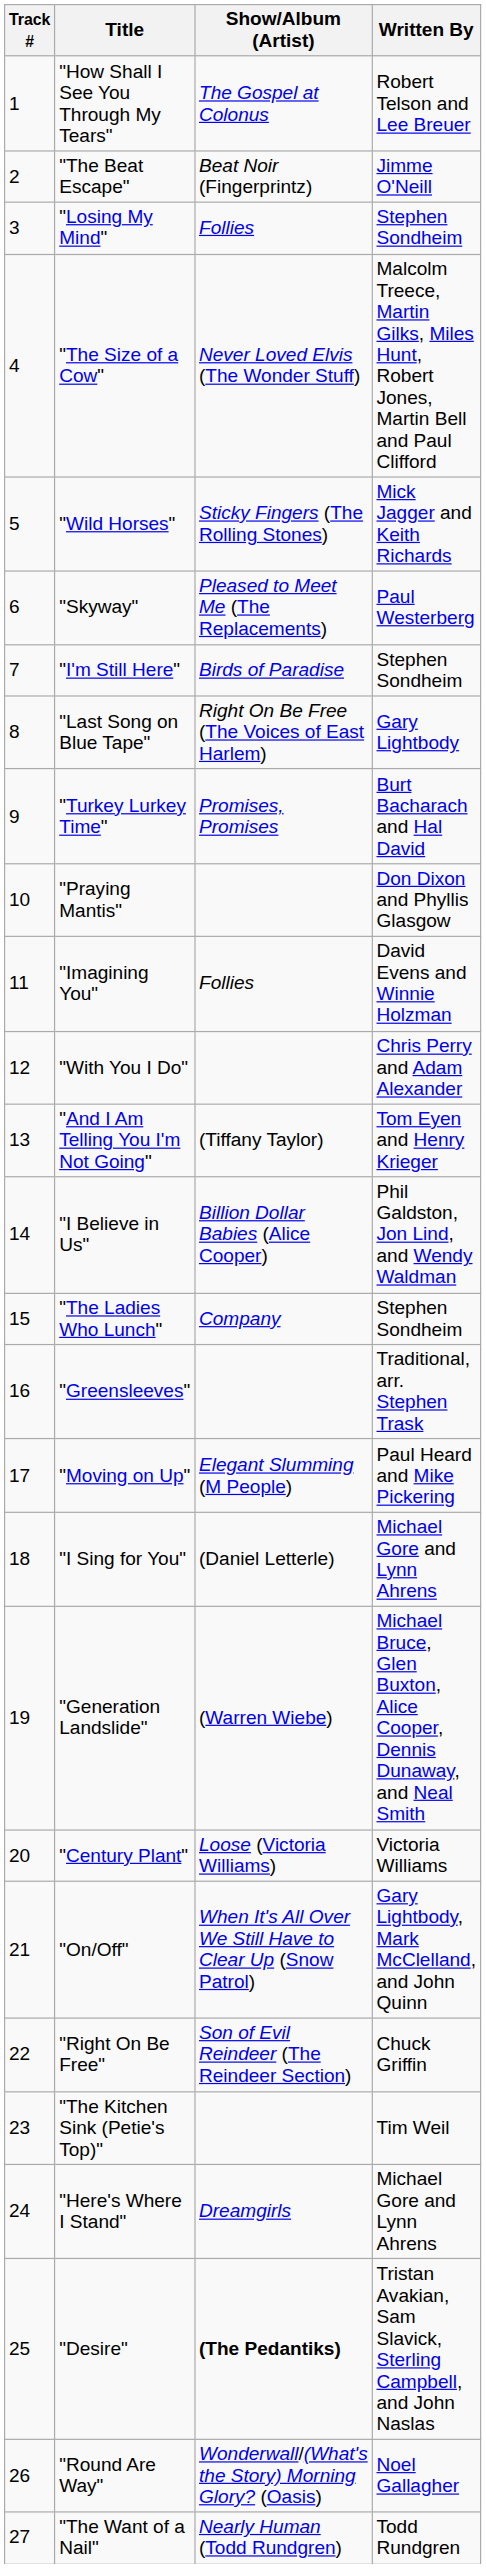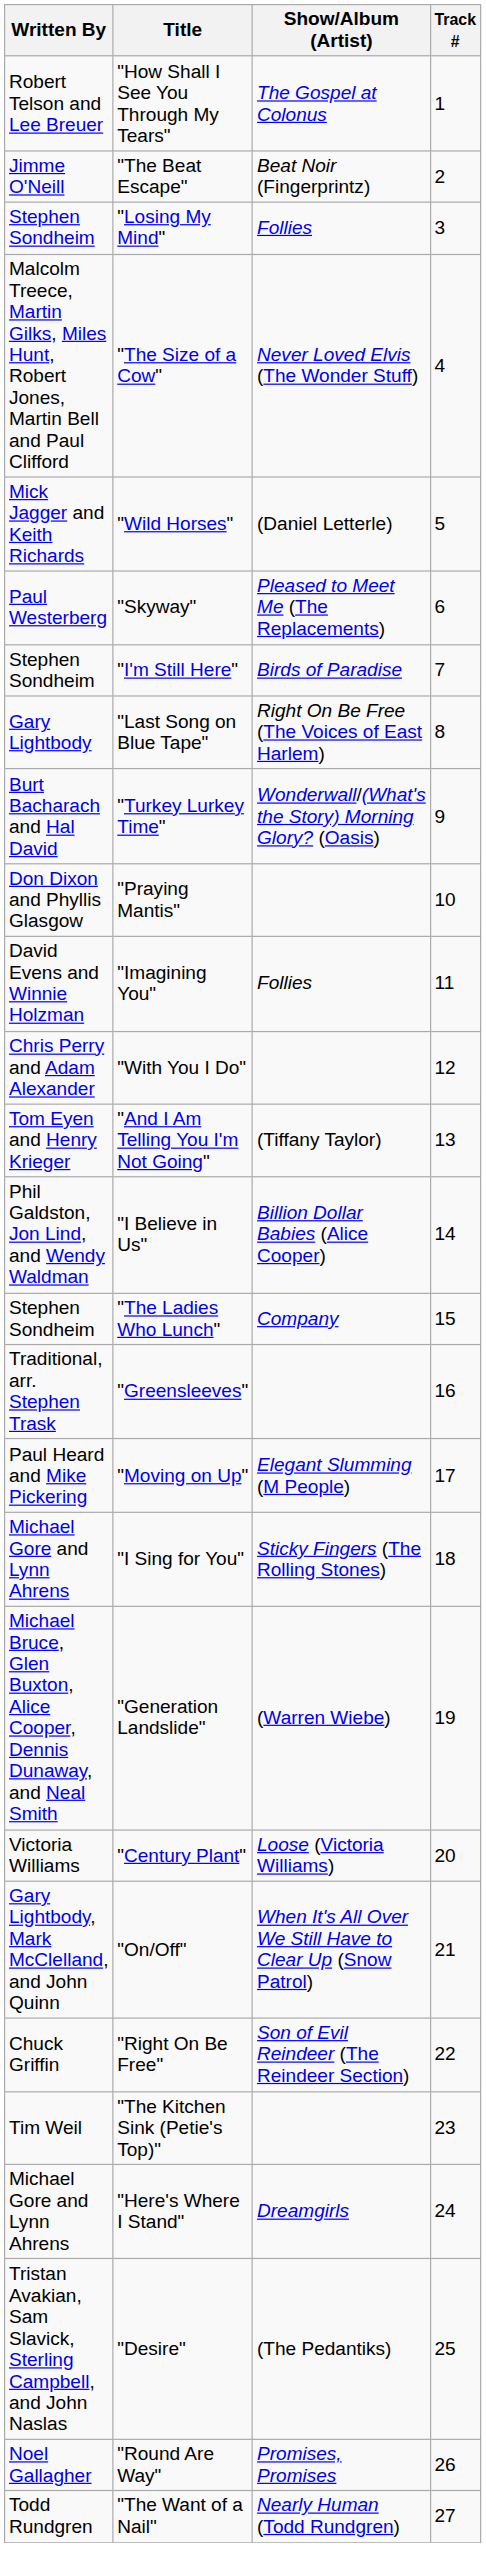columns swapped: Track # <-> Written By
"Wild Horses" | Show/Album (Artist): Sticky Fingers (The Rolling Stones) -> (Daniel Letterle)
"Turkey Lurkey Time" | Show/Album (Artist): Promises, Promises -> Wonderwall/(What's the Story) Morning Glory? (Oasis)
"I Sing for You" | Show/Album (Artist): (Daniel Letterle) -> Sticky Fingers (The Rolling Stones)
"Desire" | Show/Album (Artist): bold -> normal
"Round Are Way" | Show/Album (Artist): Wonderwall/(What's the Story) Morning Glory? (Oasis) -> Promises, Promises
